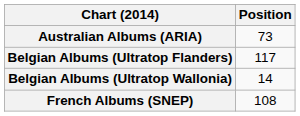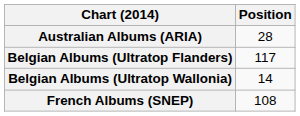Australian Albums (ARIA) | Position: 73 -> 28
